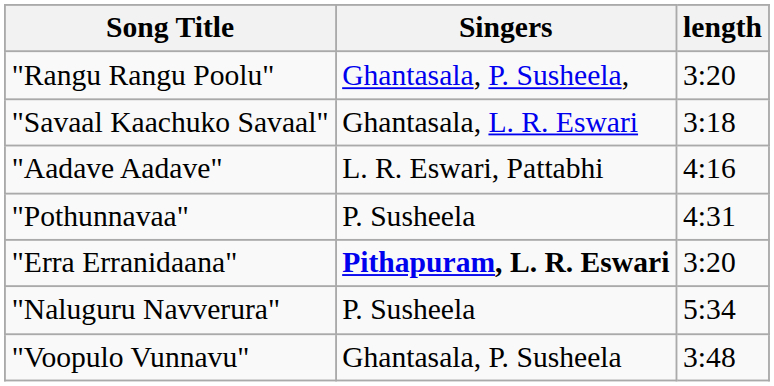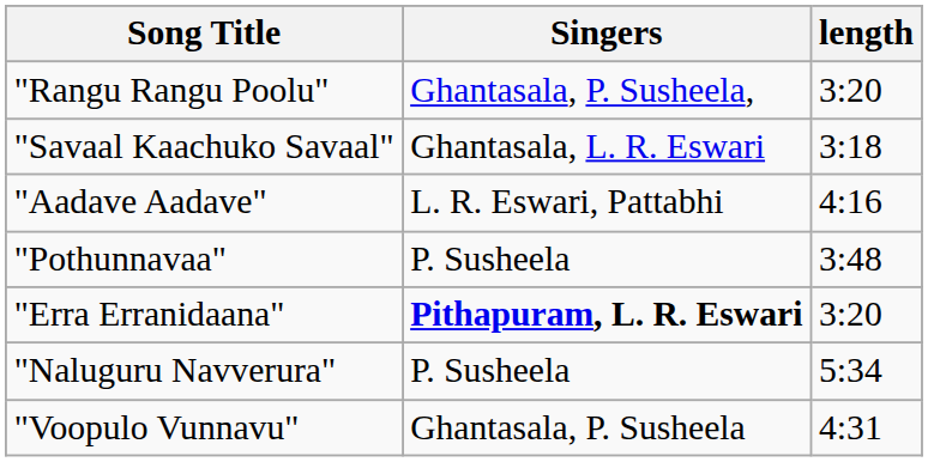"Pothunnavaa" | length: 4:31 -> 3:48
"Voopulo Vunnavu" | length: 3:48 -> 4:31
